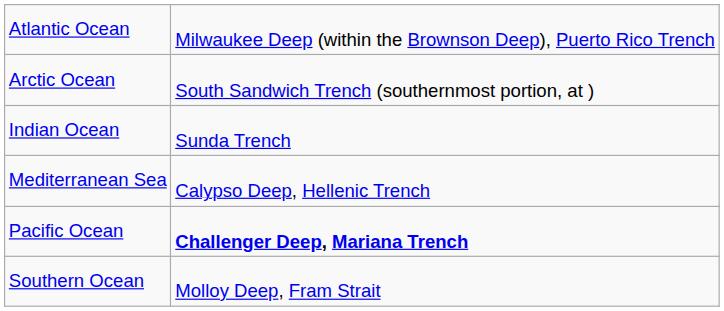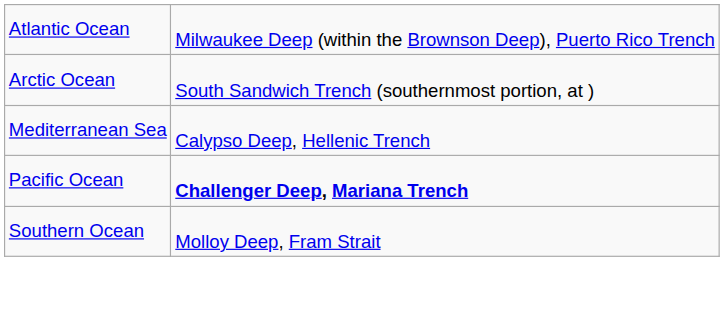- row: Indian Ocean | Sunda Trench
